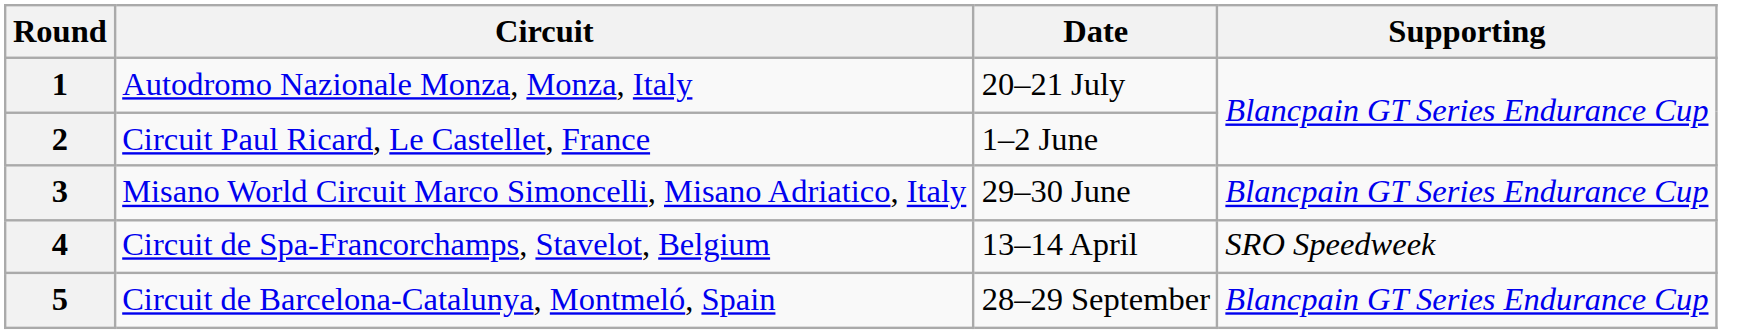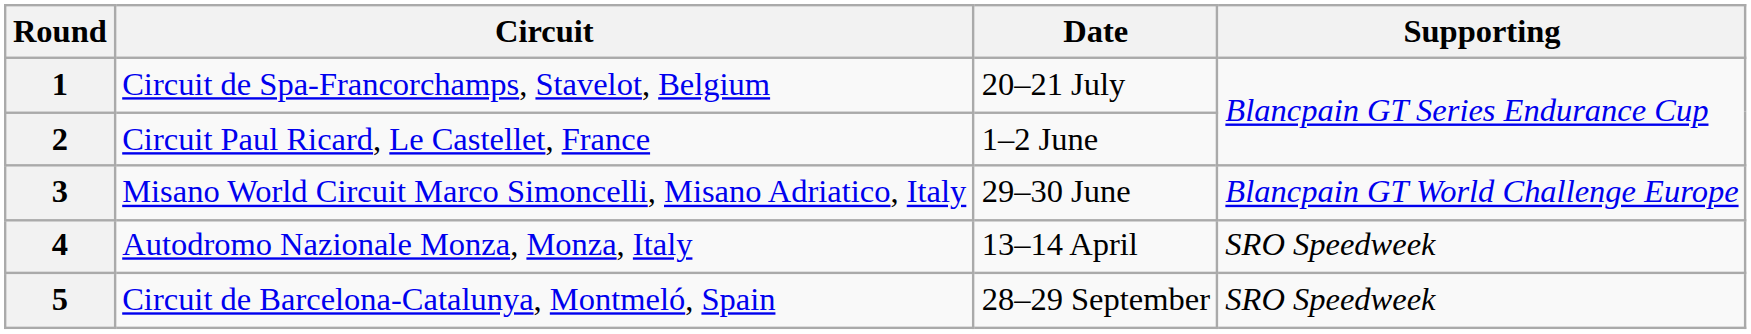1 | Circuit: Autodromo Nazionale Monza, Monza, Italy -> Circuit de Spa-Francorchamps, Stavelot, Belgium
3 | Supporting: Blancpain GT Series Endurance Cup -> Blancpain GT World Challenge Europe
4 | Circuit: Circuit de Spa-Francorchamps, Stavelot, Belgium -> Autodromo Nazionale Monza, Monza, Italy
5 | Supporting: Blancpain GT Series Endurance Cup -> SRO Speedweek
